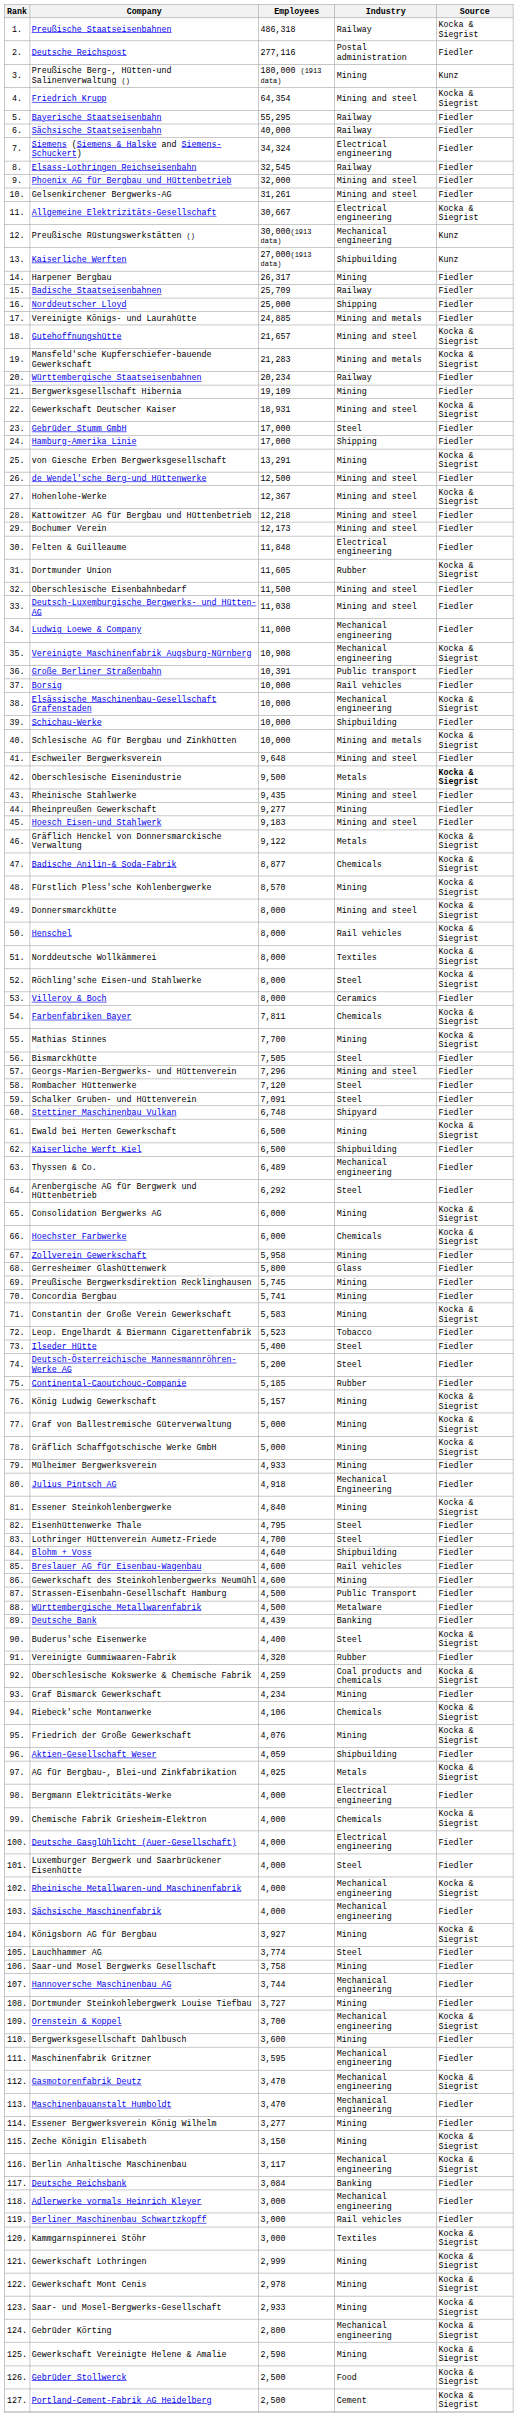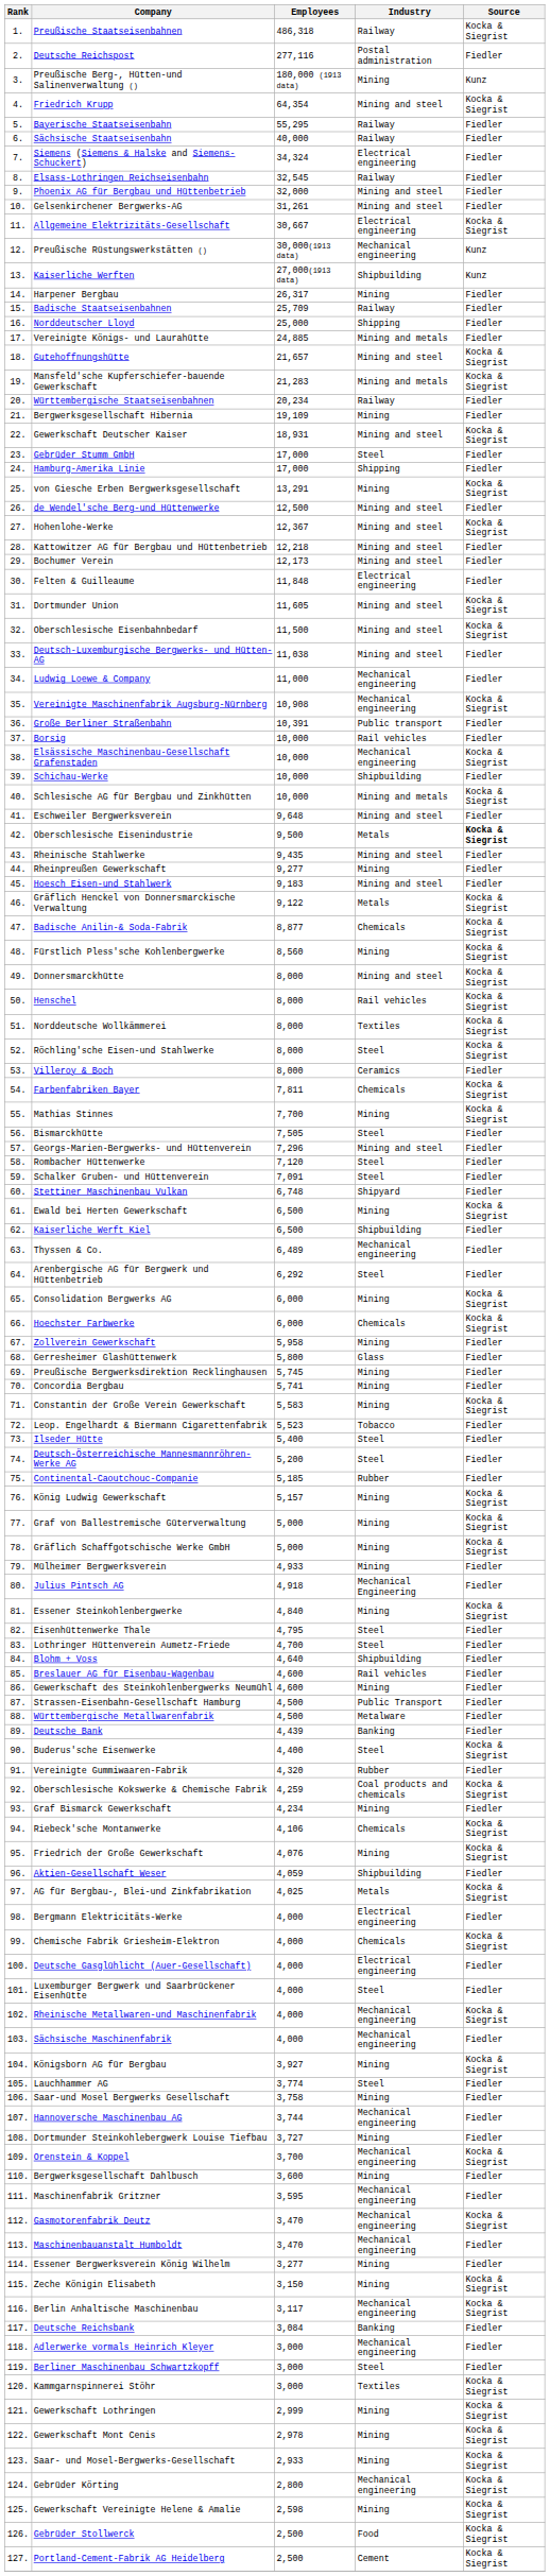Dortmunder Union | Industry: Rubber -> Mining and steel
Oberschlesische Eisenbahnbedarf | Source: Fiedler -> Kocka & Siegrist
Fürstlich Pless'sche Kohlenbergwerke | Employees: 8,570 -> 8,560
Berliner Maschinenbau Schwartzkopff | Industry: Rail vehicles -> Steel
